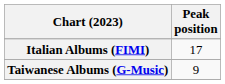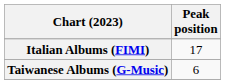Taiwanese Albums (G-Music) | Peak position: 9 -> 6
